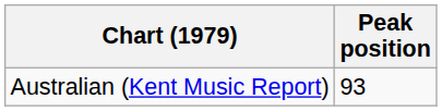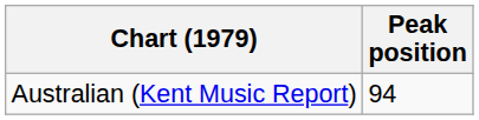Australian (Kent Music Report) | Peak position: 93 -> 94
